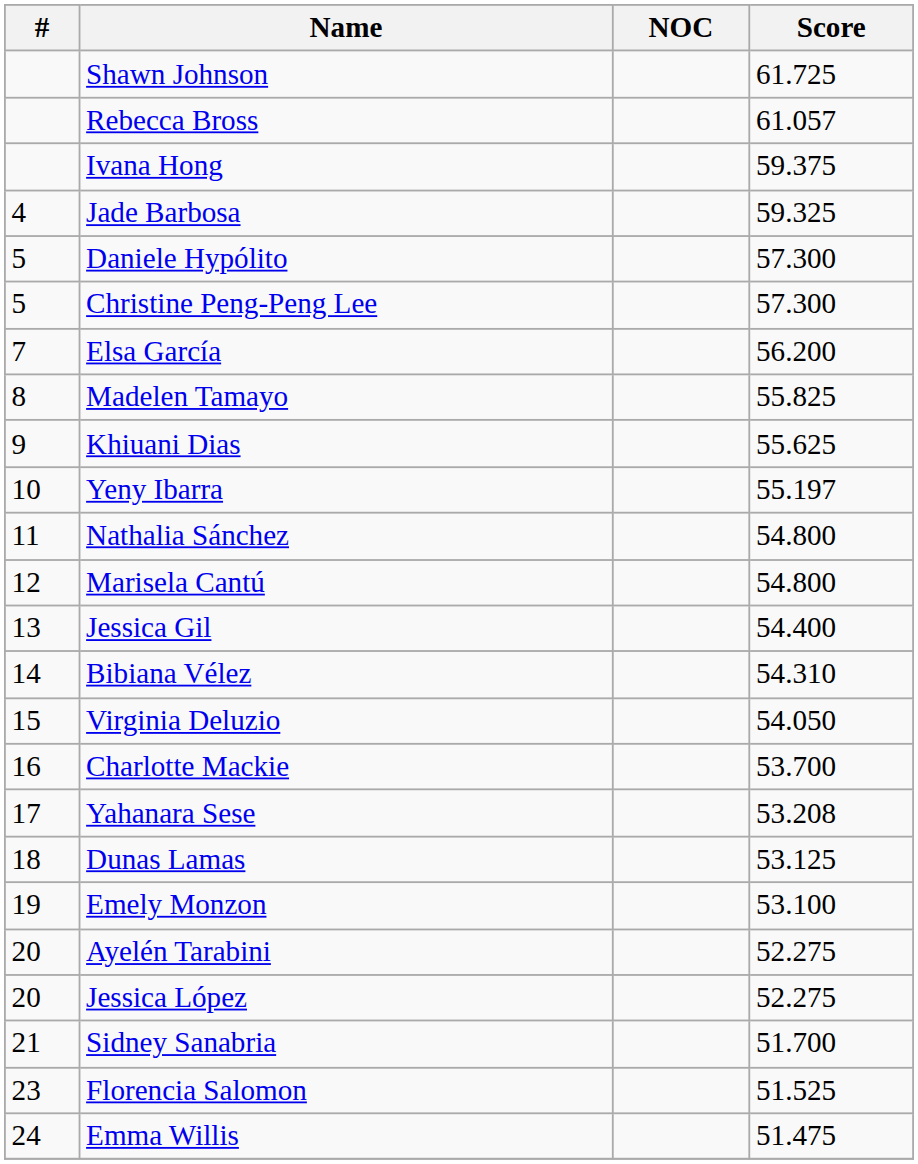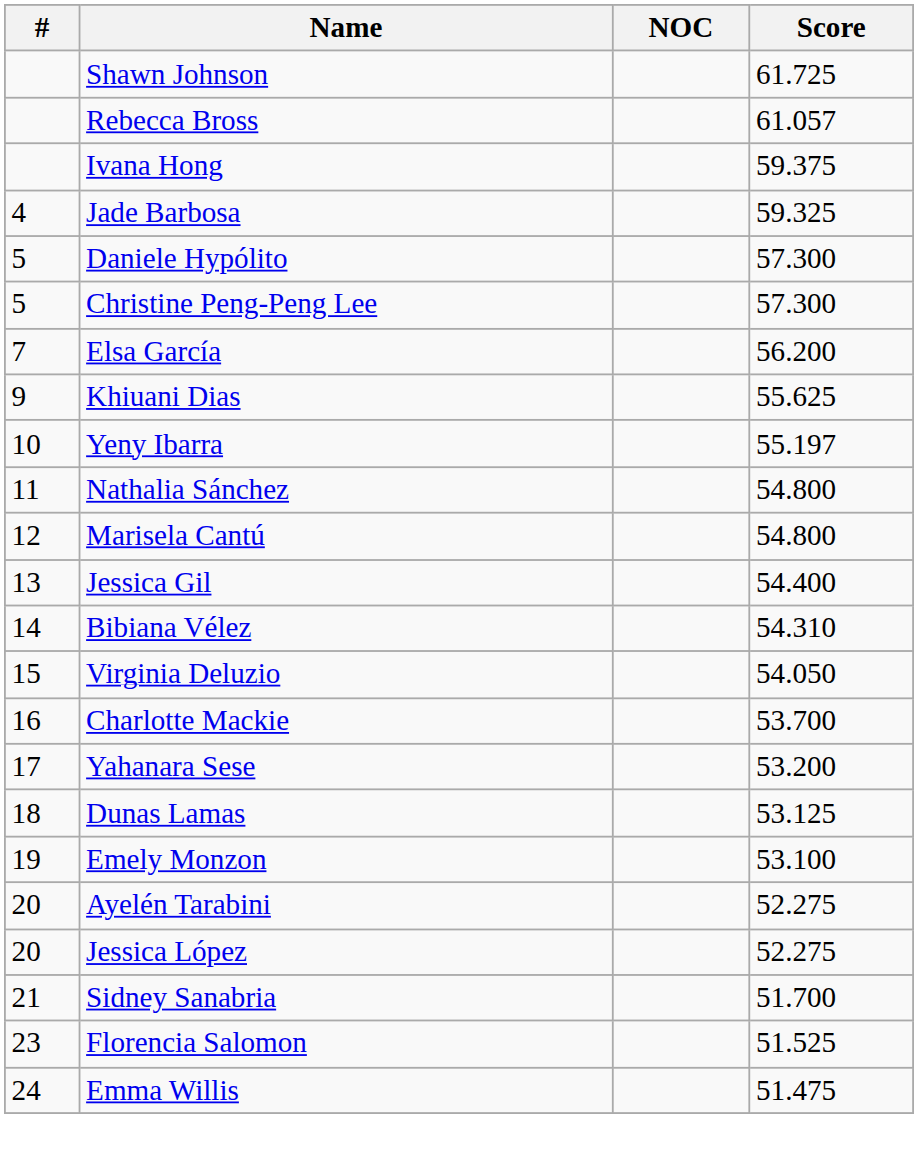- row: 8 | Madelen Tamayo | 55.825
Yahanara Sese | Score: 53.208 -> 53.200
